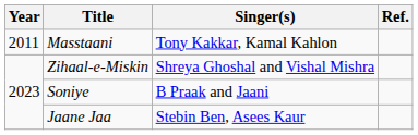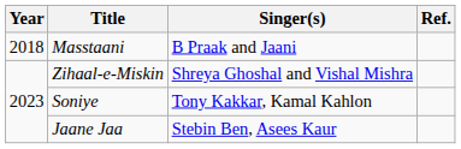Masstaani | Year: 2011 -> 2018
Masstaani | Singer(s): Tony Kakkar, Kamal Kahlon -> B Praak and Jaani
Soniye | Singer(s): B Praak and Jaani -> Tony Kakkar, Kamal Kahlon
